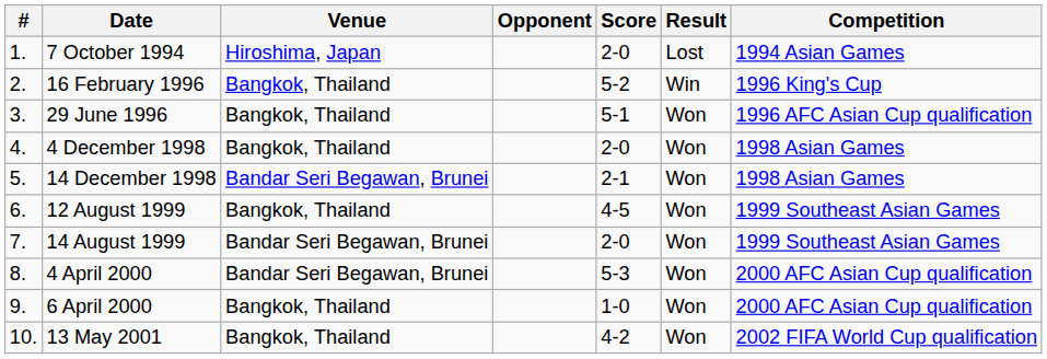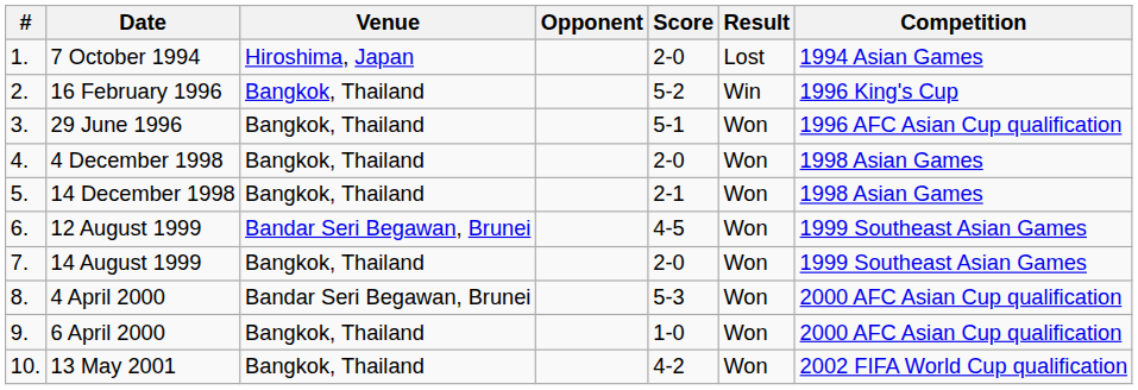14 December 1998 | Venue: Bandar Seri Begawan, Brunei -> Bangkok, Thailand
12 August 1999 | Venue: Bangkok, Thailand -> Bandar Seri Begawan, Brunei
14 August 1999 | Venue: Bandar Seri Begawan, Brunei -> Bangkok, Thailand
